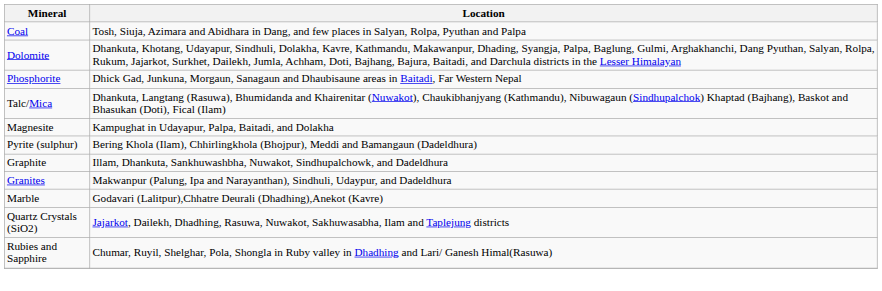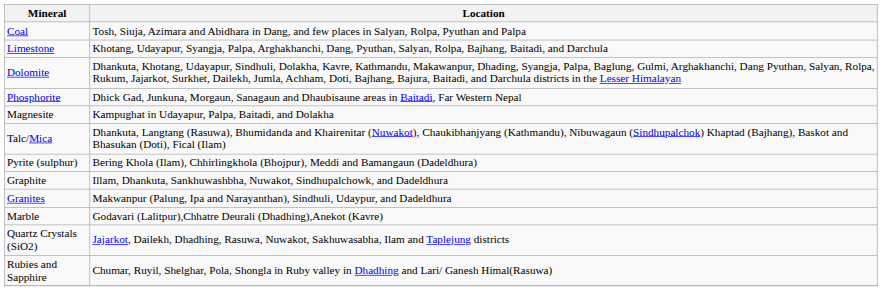+ row: Limestone | Khotang, Udayapur, Syangja, Palpa, Arghakhanchi, Dang, Pyuthan, Salyan, Rolpa, Bajhang, Baitadi, and Darchula
rows swapped: Magnesite <-> Talc/Mica
